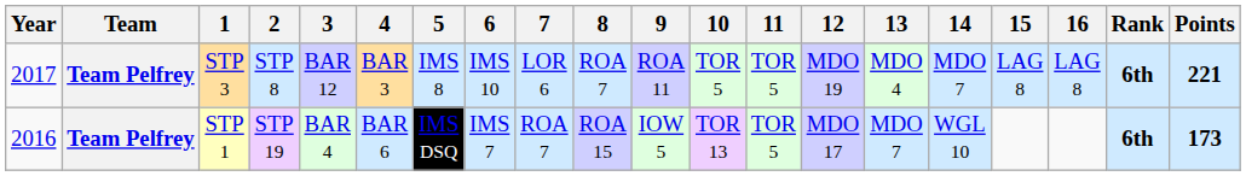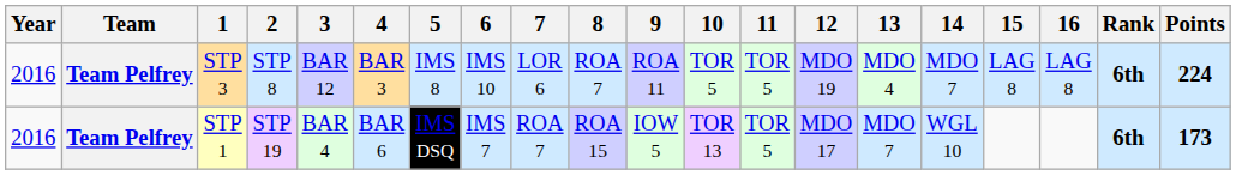STP 3 | Year: 2017 -> 2016
STP 3 | Points: 221 -> 224
